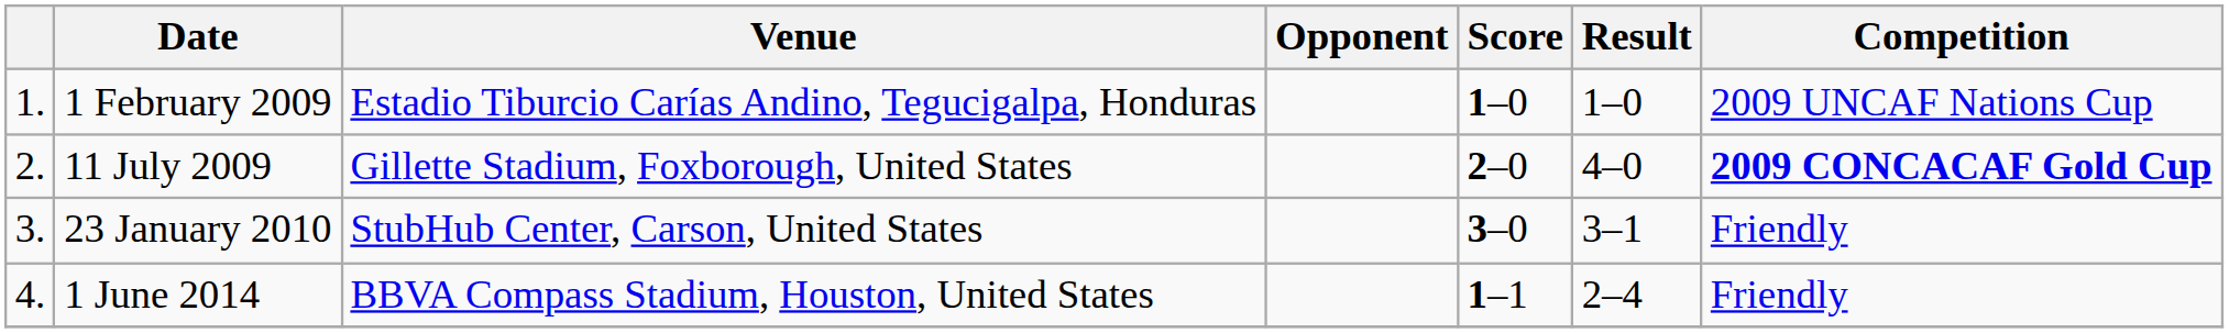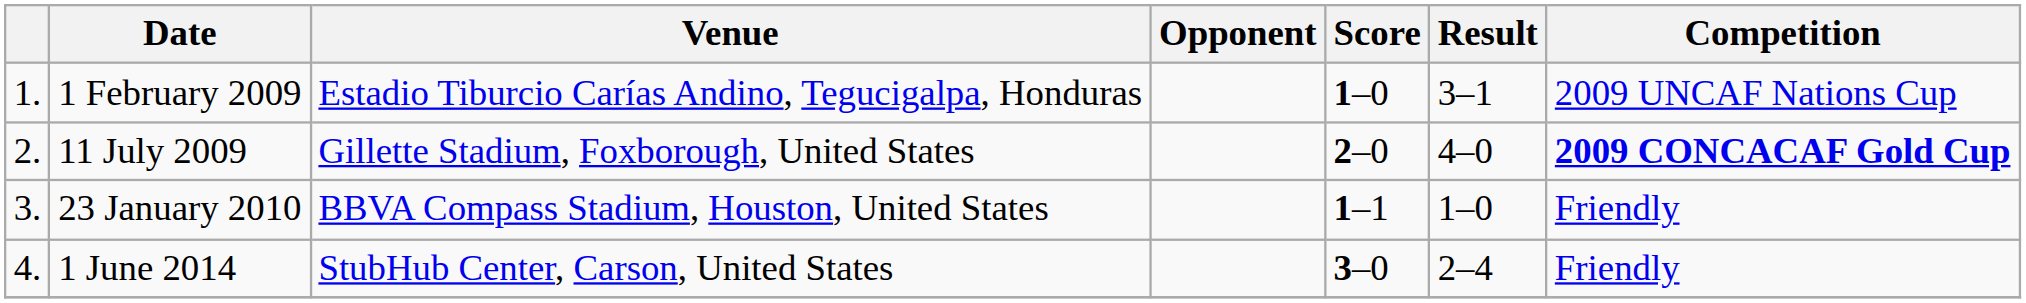1 February 2009 | Result: 1–0 -> 3–1
23 January 2010 | Venue: StubHub Center, Carson, United States -> BBVA Compass Stadium, Houston, United States
23 January 2010 | Score: 3–0 -> 1–1
23 January 2010 | Result: 3–1 -> 1–0
1 June 2014 | Venue: BBVA Compass Stadium, Houston, United States -> StubHub Center, Carson, United States
1 June 2014 | Score: 1–1 -> 3–0
